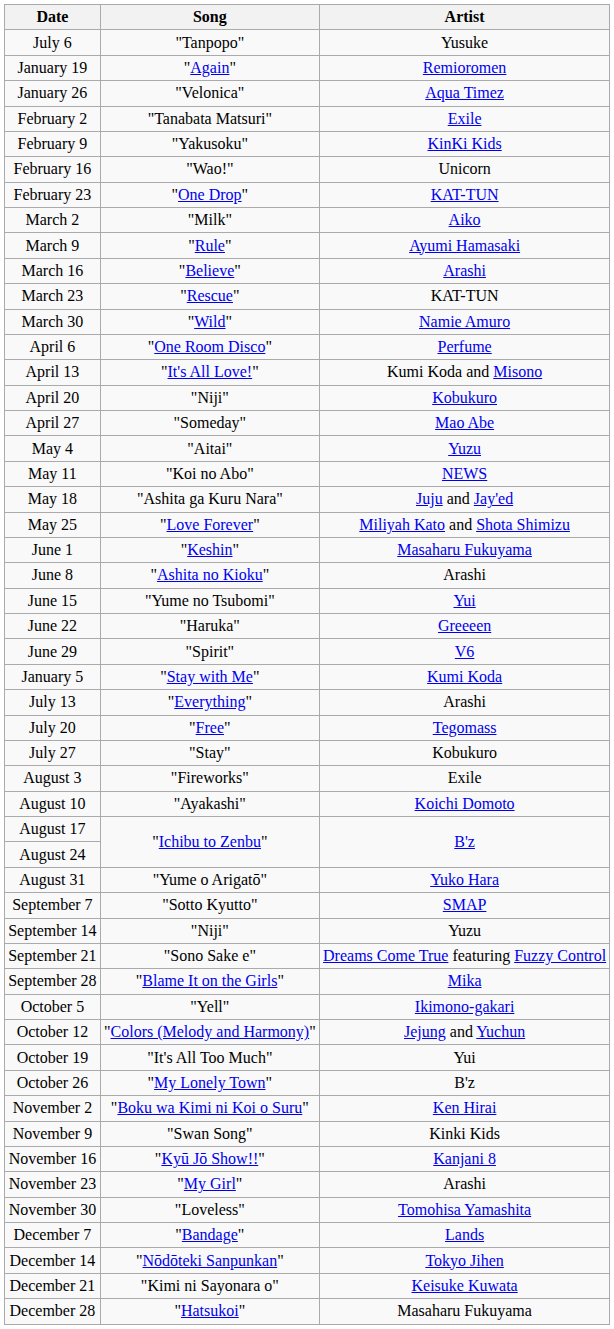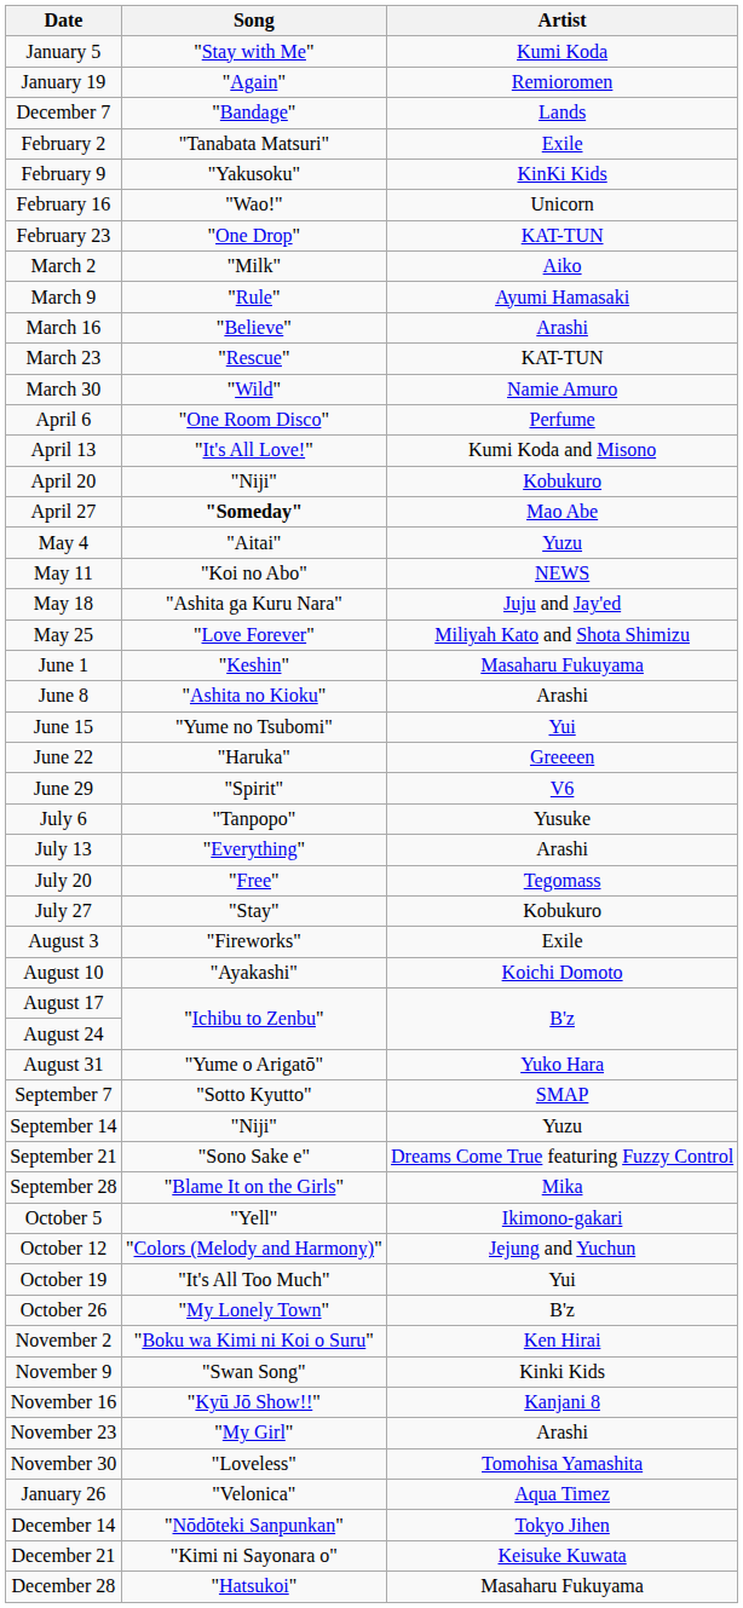rows swapped: January 5 <-> July 6
rows swapped: January 26 <-> December 7
April 27 | Song: normal -> bold
